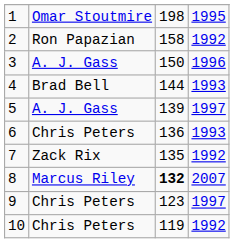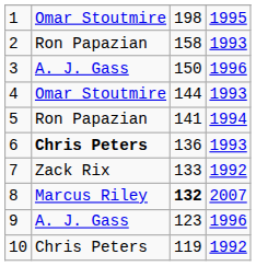2 | column 4: 1992 -> 1993
4 | column 2: Brad Bell -> Omar Stoutmire
5 | column 2: A. J. Gass -> Ron Papazian
5 | column 3: 139 -> 141
5 | column 4: 1997 -> 1994
6 | column 2: normal -> bold
7 | column 3: 135 -> 133
9 | column 2: Chris Peters -> A. J. Gass
9 | column 4: 1997 -> 1996
